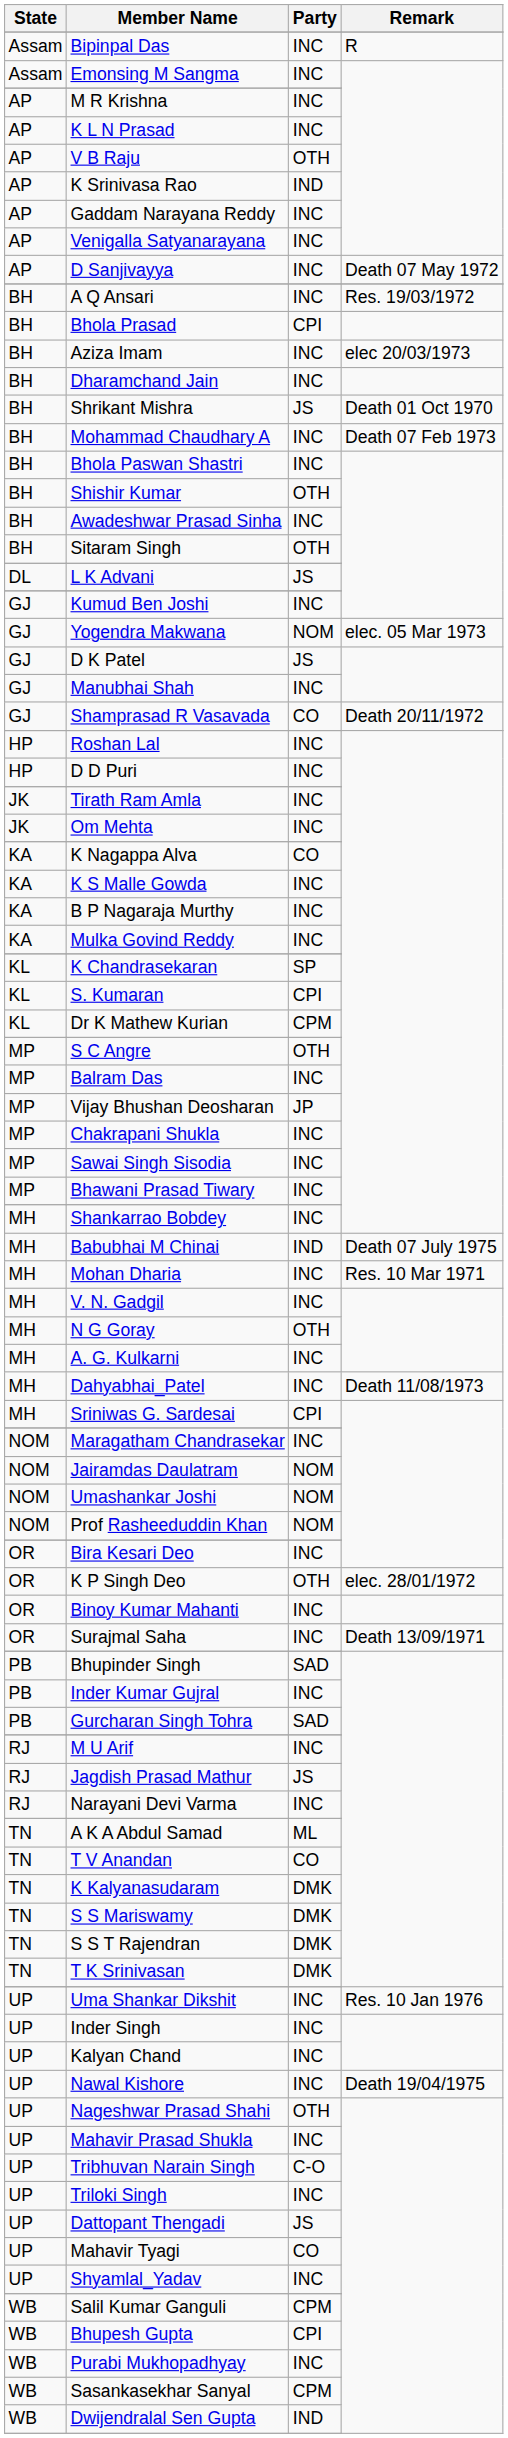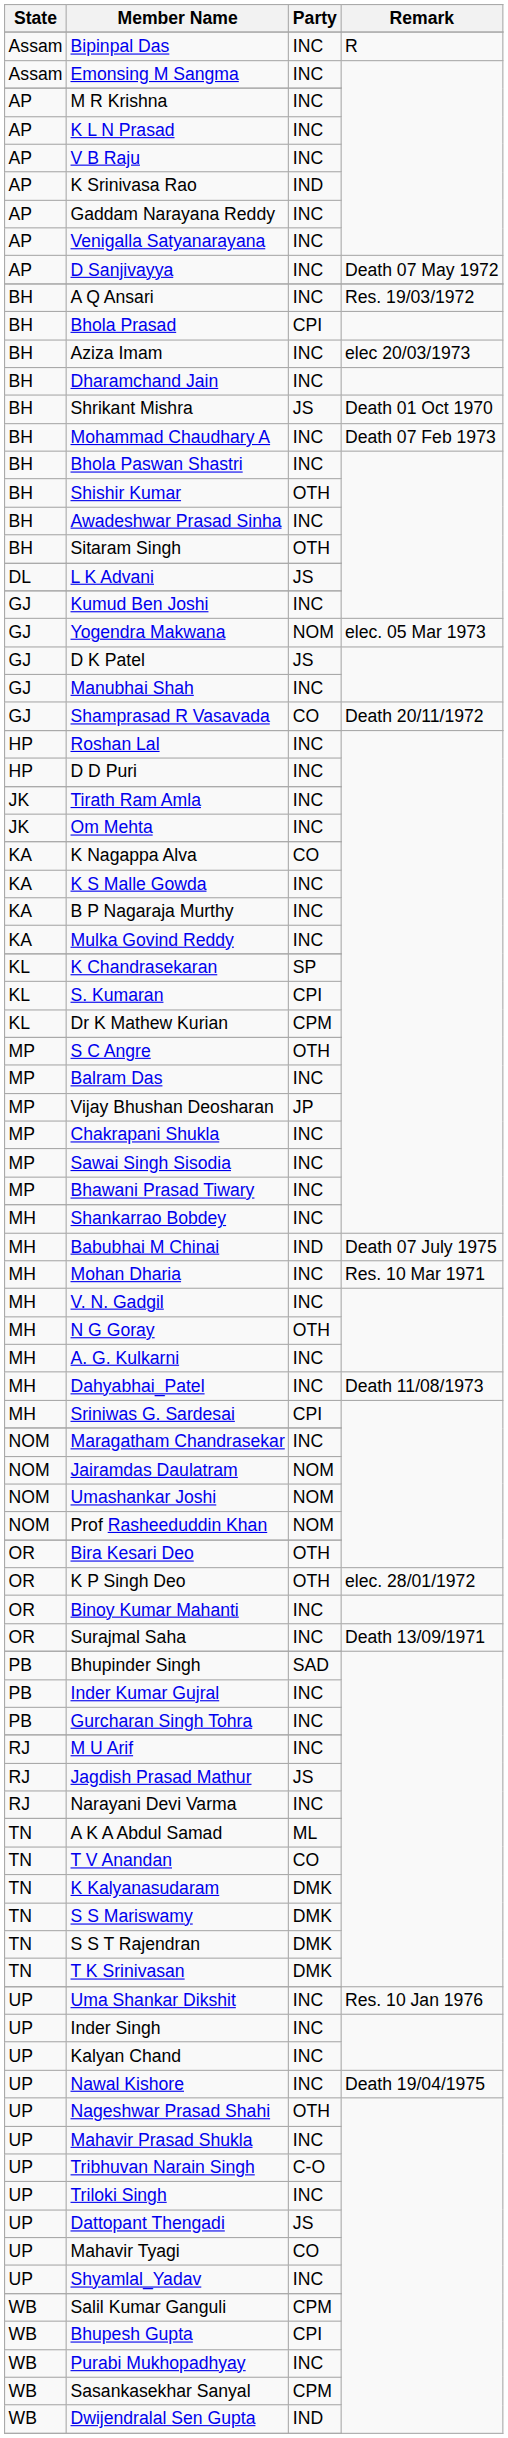V B Raju | Party: OTH -> INC
Bira Kesari Deo | Party: INC -> OTH
Gurcharan Singh Tohra | Party: SAD -> INC
